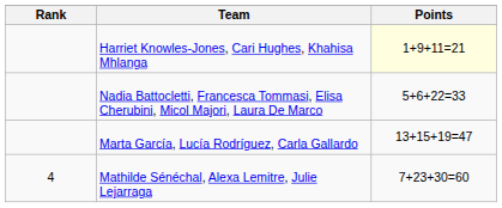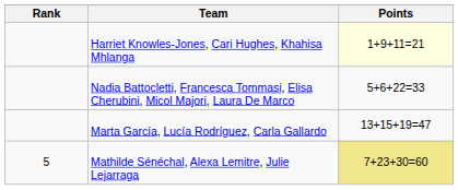Mathilde Sénéchal, Alexa Lemitre, Julie Lejarraga | Rank: 4 -> 5
Mathilde Sénéchal, Alexa Lemitre, Julie Lejarraga | Points: no background -> khaki background
